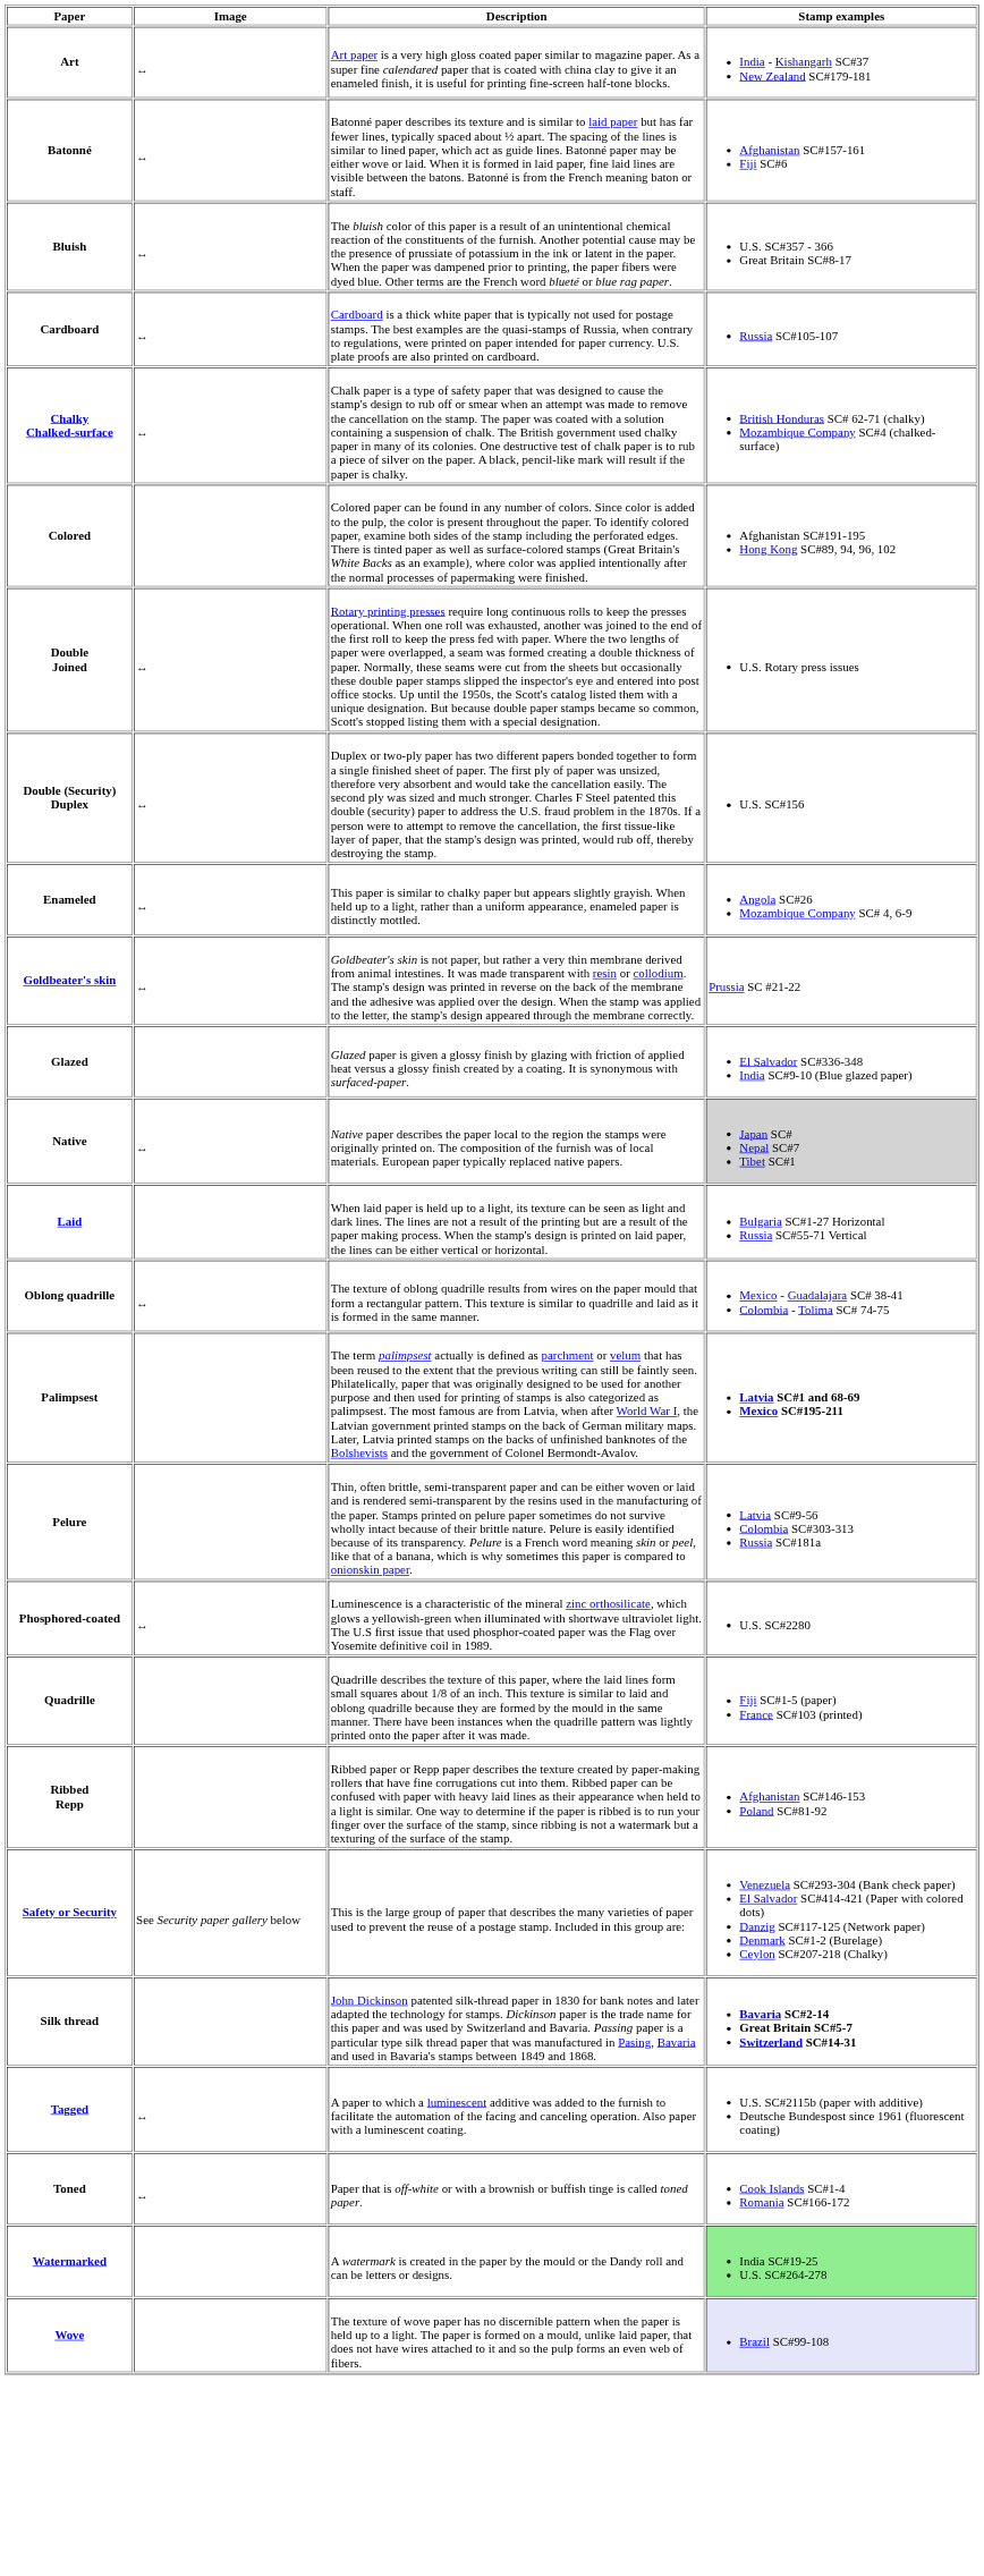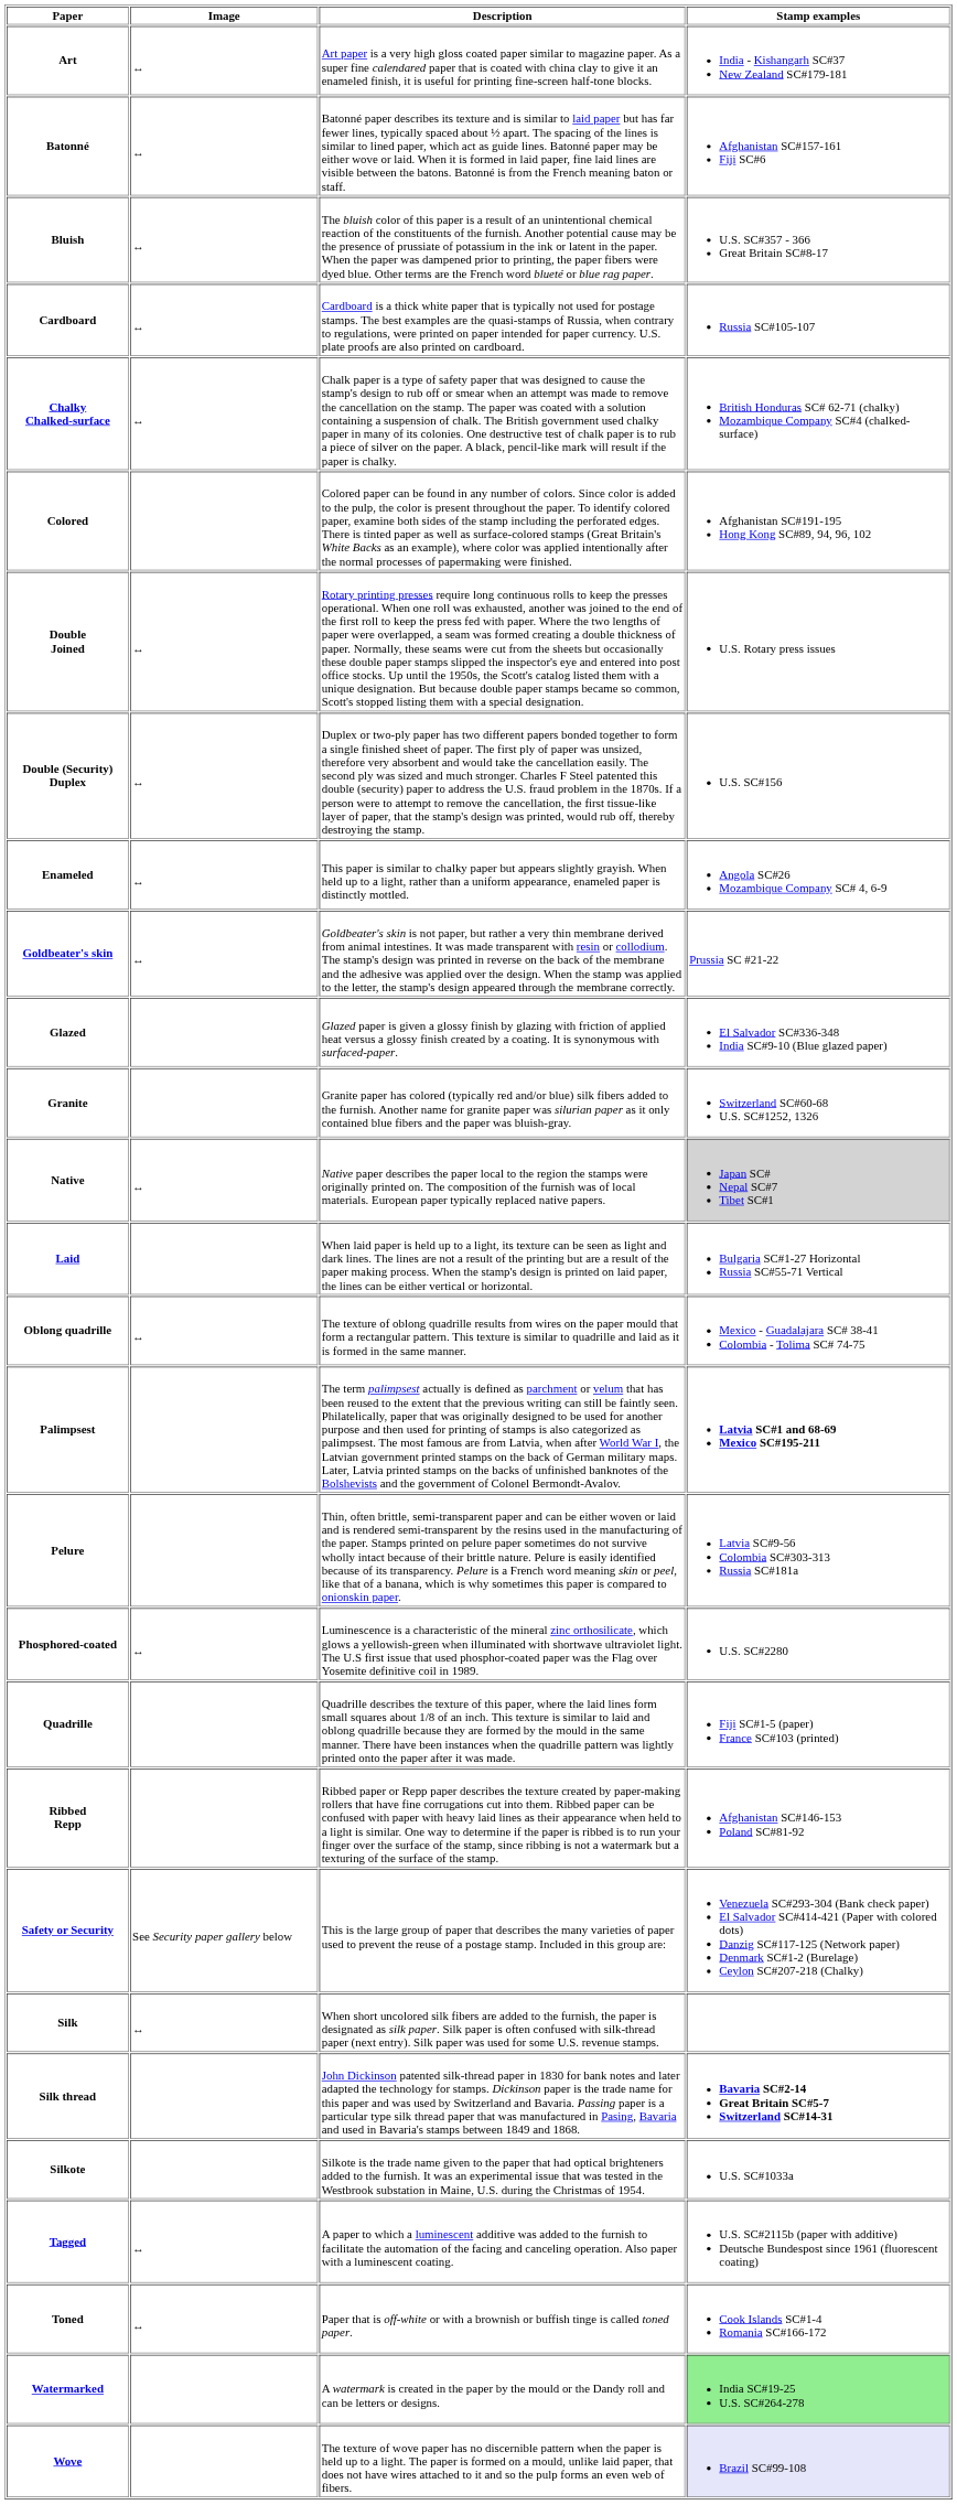+ row: Granite | Granite paper has colored (typically red and/or blue) silk fibers added to the furnish. Another name for granite paper was silurian paper as it only contained blue fibers and the paper was bluish-gray. | Switzerland SC#60-68 U.S. SC#1252, 1326
+ row: Silk | ↔ | When short uncolored silk fibers are added to the furnish, the paper is designated as silk paper. Silk paper is often confused with silk-thread paper (next entry). Silk paper was used for some U.S. revenue stamps.
+ row: Silkote | Silkote is the trade name given to the paper that had optical brighteners added to the furnish. It was an experimental issue that was tested in the Westbrook substation in Maine, U.S. during the Christmas of 1954. | U.S. SC#1033a
